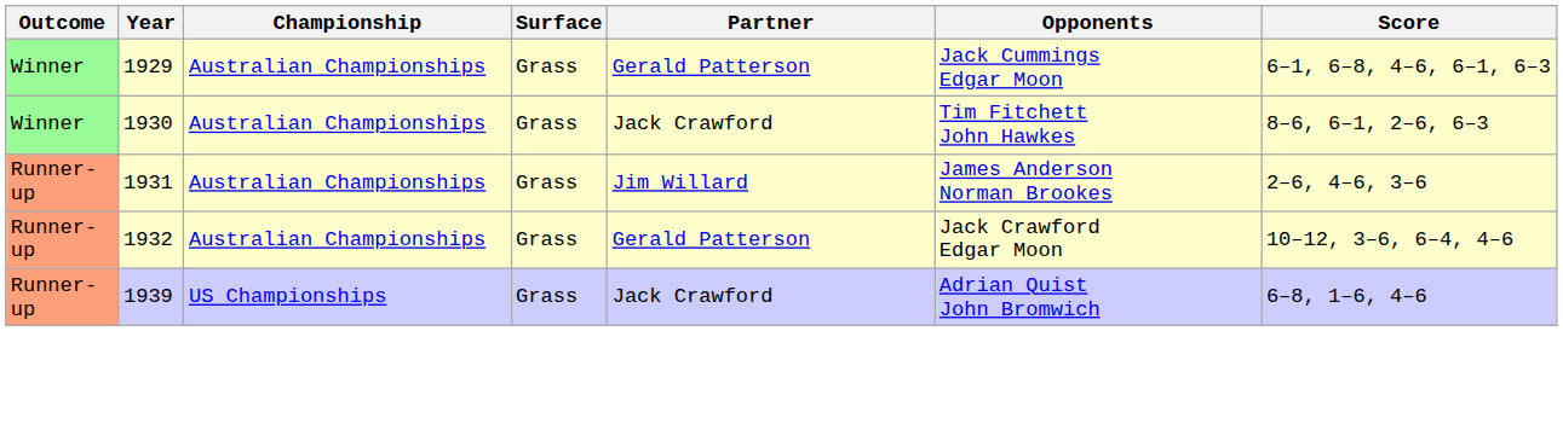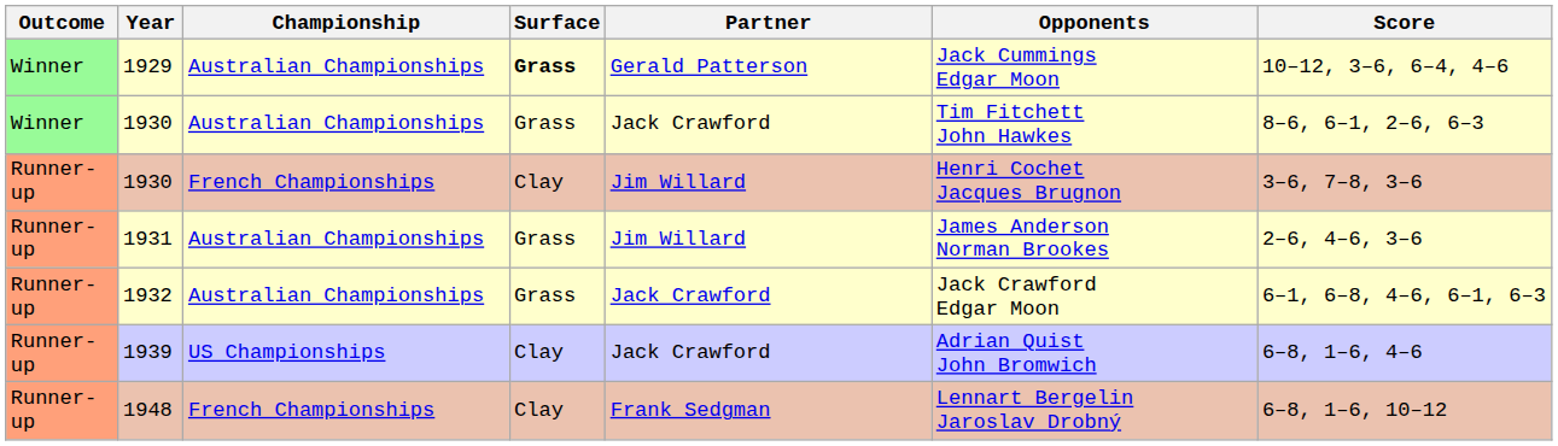1929 | Surface: normal -> bold
1929 | Score: 6–1, 6–8, 4–6, 6–1, 6–3 -> 10–12, 3–6, 6–4, 4–6
+ row: Runner-up | 1930 | French Championships | Clay | Jim Willard | Henri Cochet Jacques Brugnon | 3–6, 7–8, 3–6
1932 | Partner: Gerald Patterson -> Jack Crawford
1932 | Score: 10–12, 3–6, 6–4, 4–6 -> 6–1, 6–8, 4–6, 6–1, 6–3
1939 | Surface: Grass -> Clay
+ row: Runner-up | 1948 | French Championships | Clay | Frank Sedgman | Lennart Bergelin Jaroslav Drobný | 6–8, 1–6, 10–12
